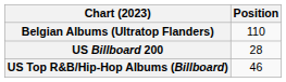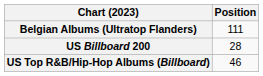Belgian Albums (Ultratop Flanders) | Position: 110 -> 111
